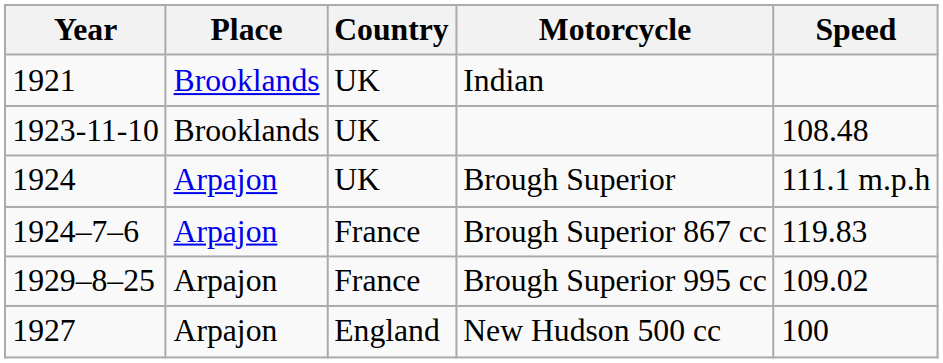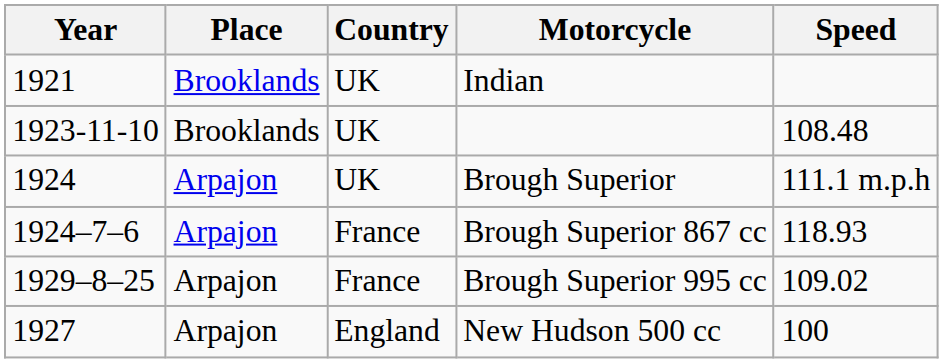Brough Superior 867 cc | Speed: 119.83 -> 118.93
